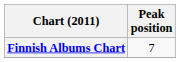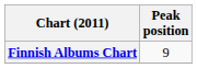Finnish Albums Chart | Peak position: 7 -> 9
